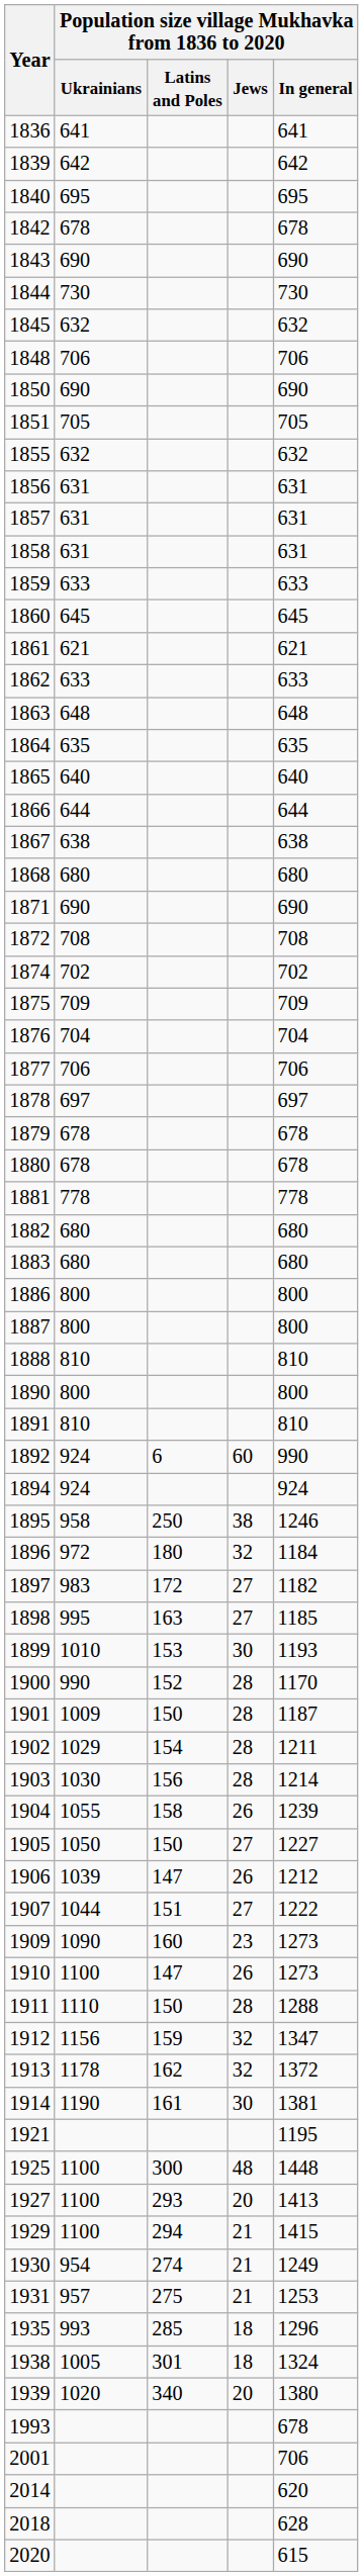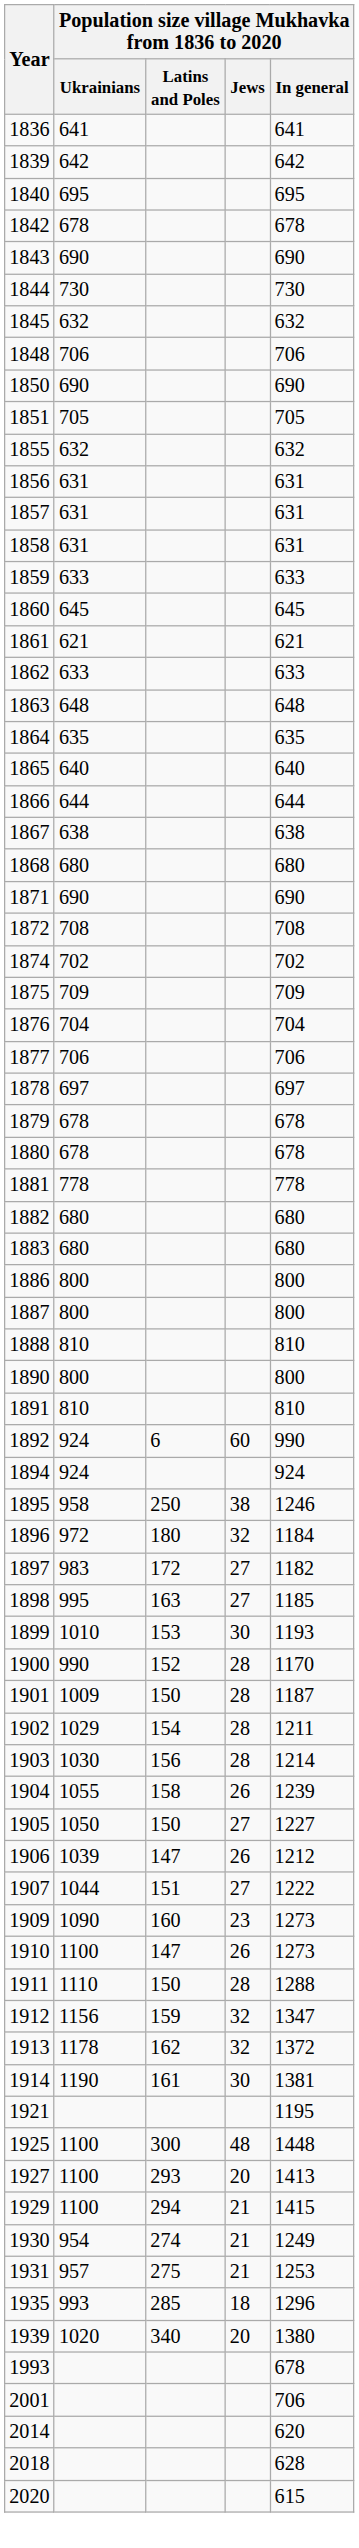- row: 1938 | 1005 | 301 | 18 | 1324
